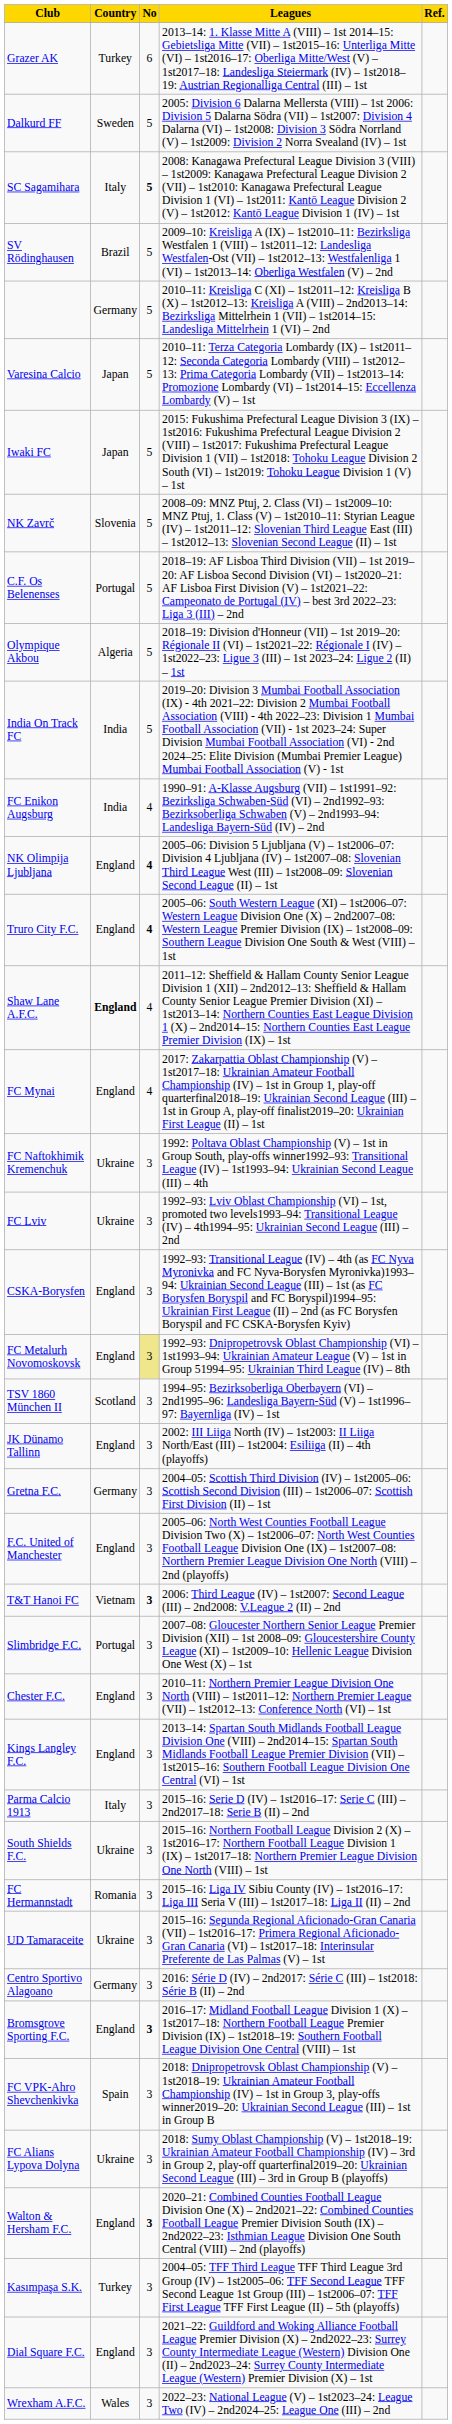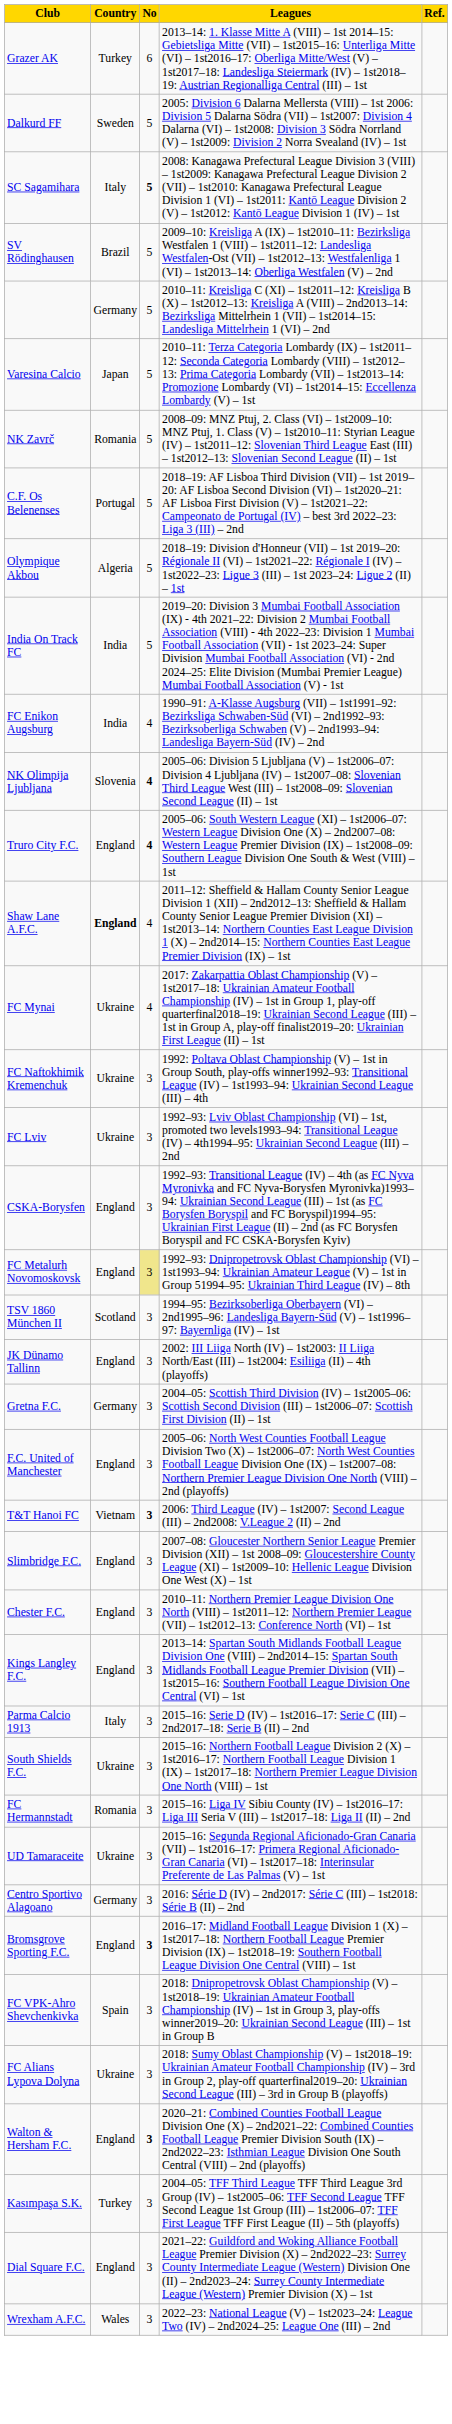- row: Iwaki FC | Japan | 5 | 2015: Fukushima Prefectural League Division 3 (IX) – 1st2016: Fukushima Prefectural League Division 2 (VIII) – 1st2017: Fukushima Prefectural League Division 1 (VII) – 1st2018: Tohoku League Division 2 South (VI) – 1st2019: Tohoku League Division 1 (V) – 1st
NK Zavrč | Country: Slovenia -> Romania
NK Olimpija Ljubljana | Country: England -> Slovenia
FC Mynai | Country: England -> Ukraine
Slimbridge F.C. | Country: Portugal -> England
